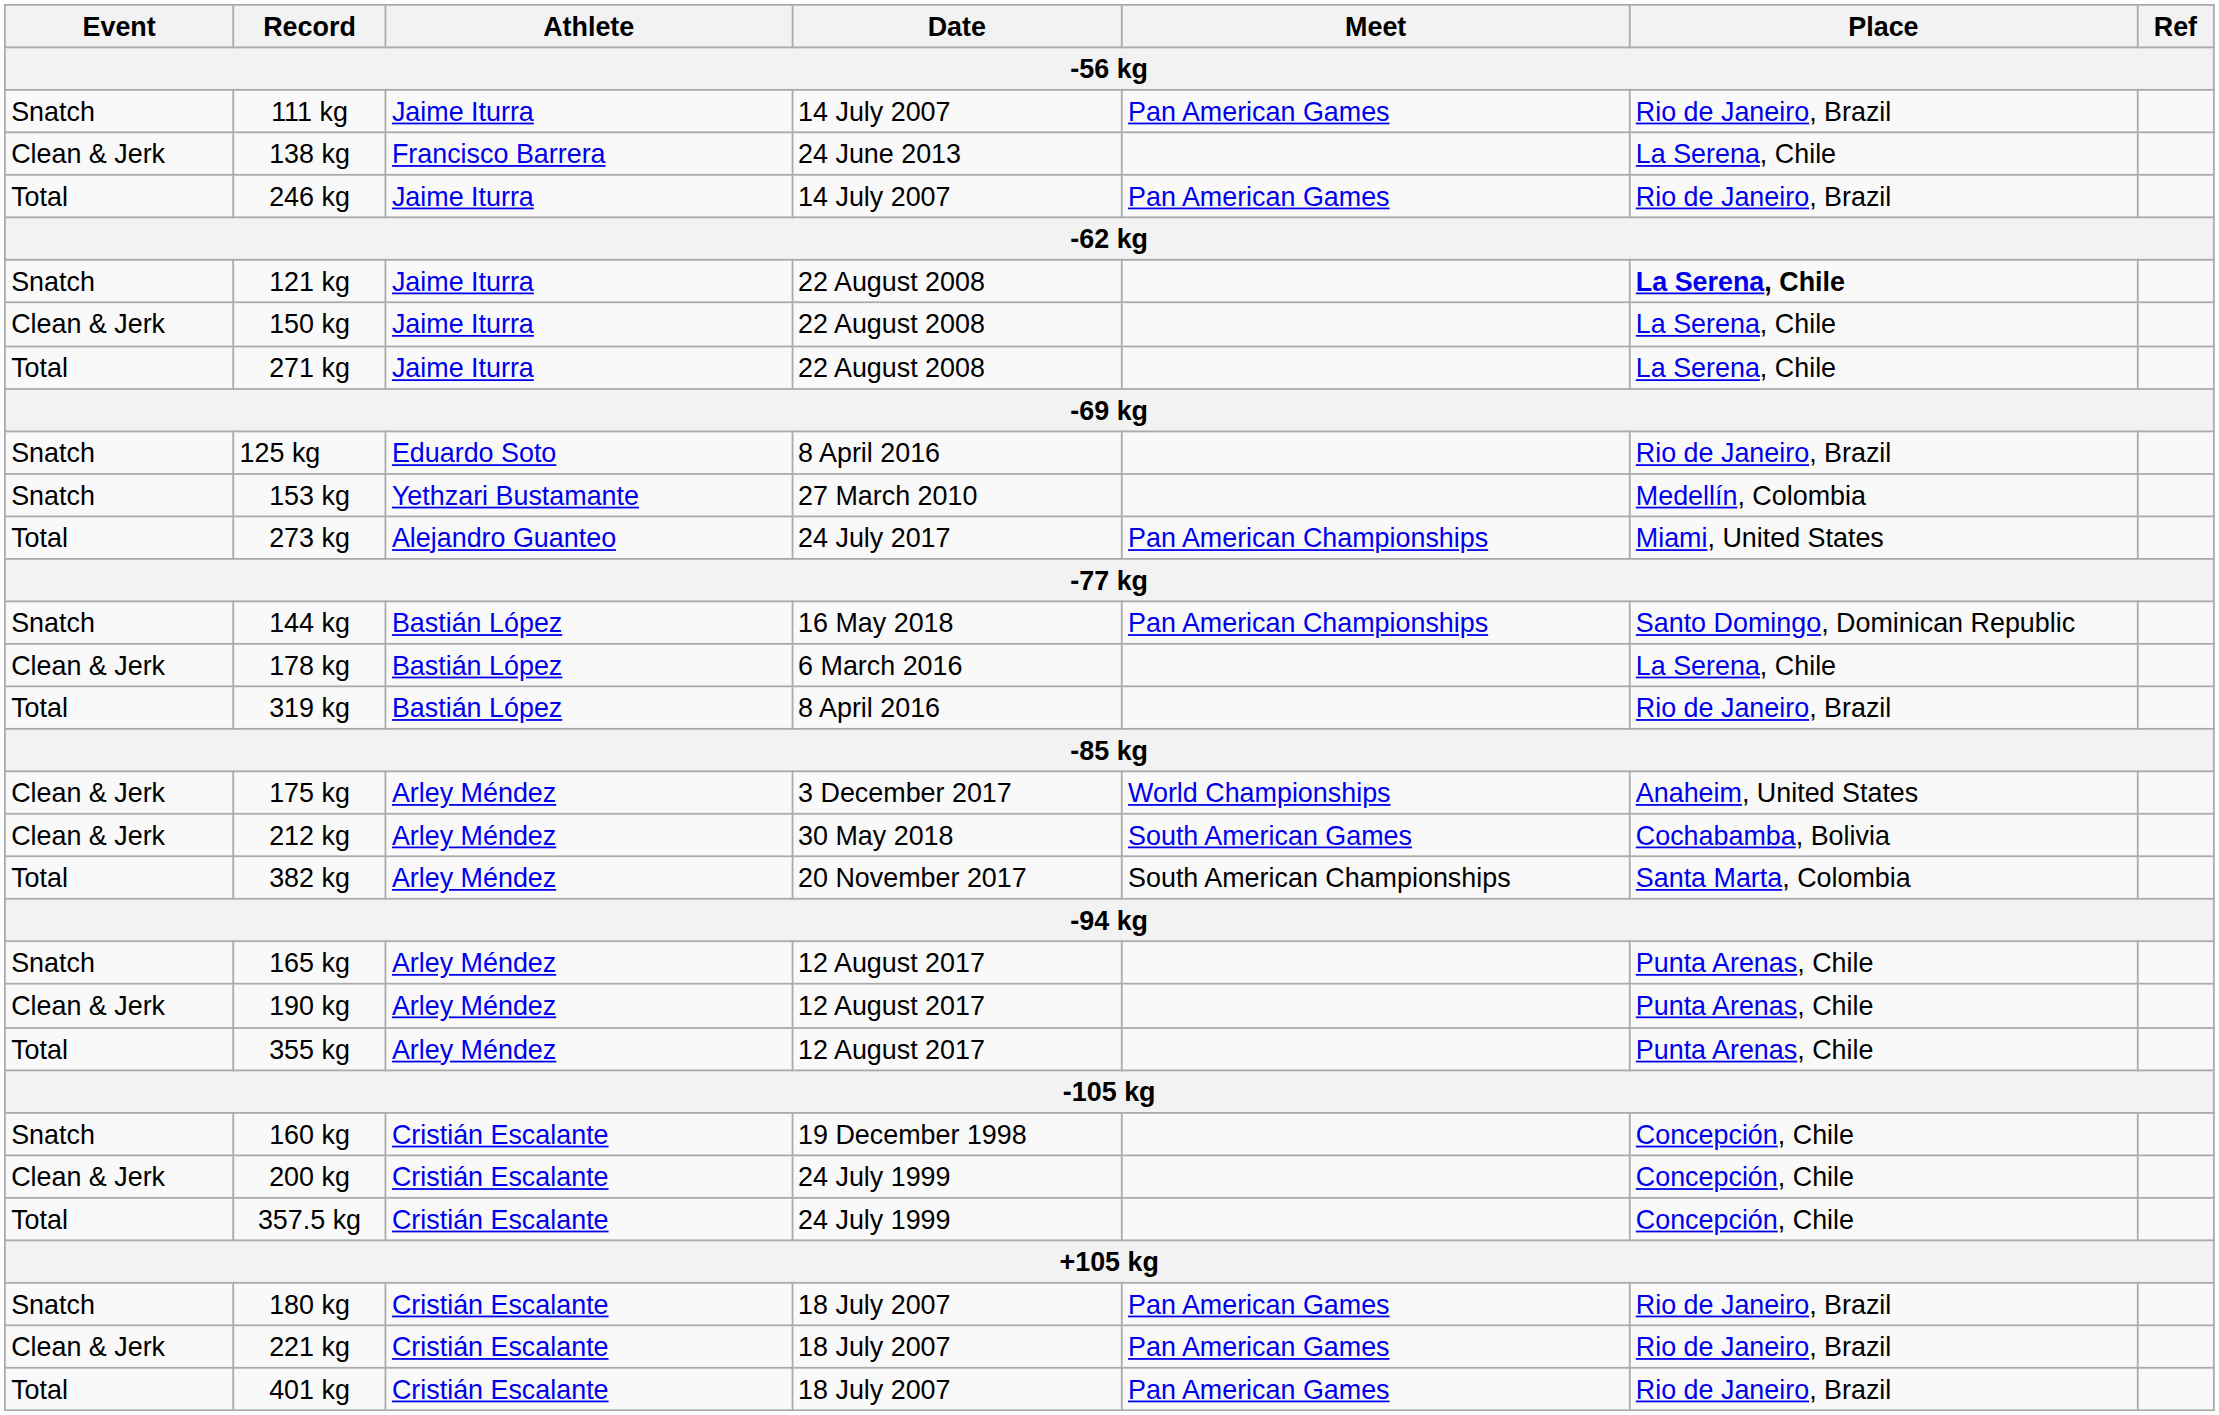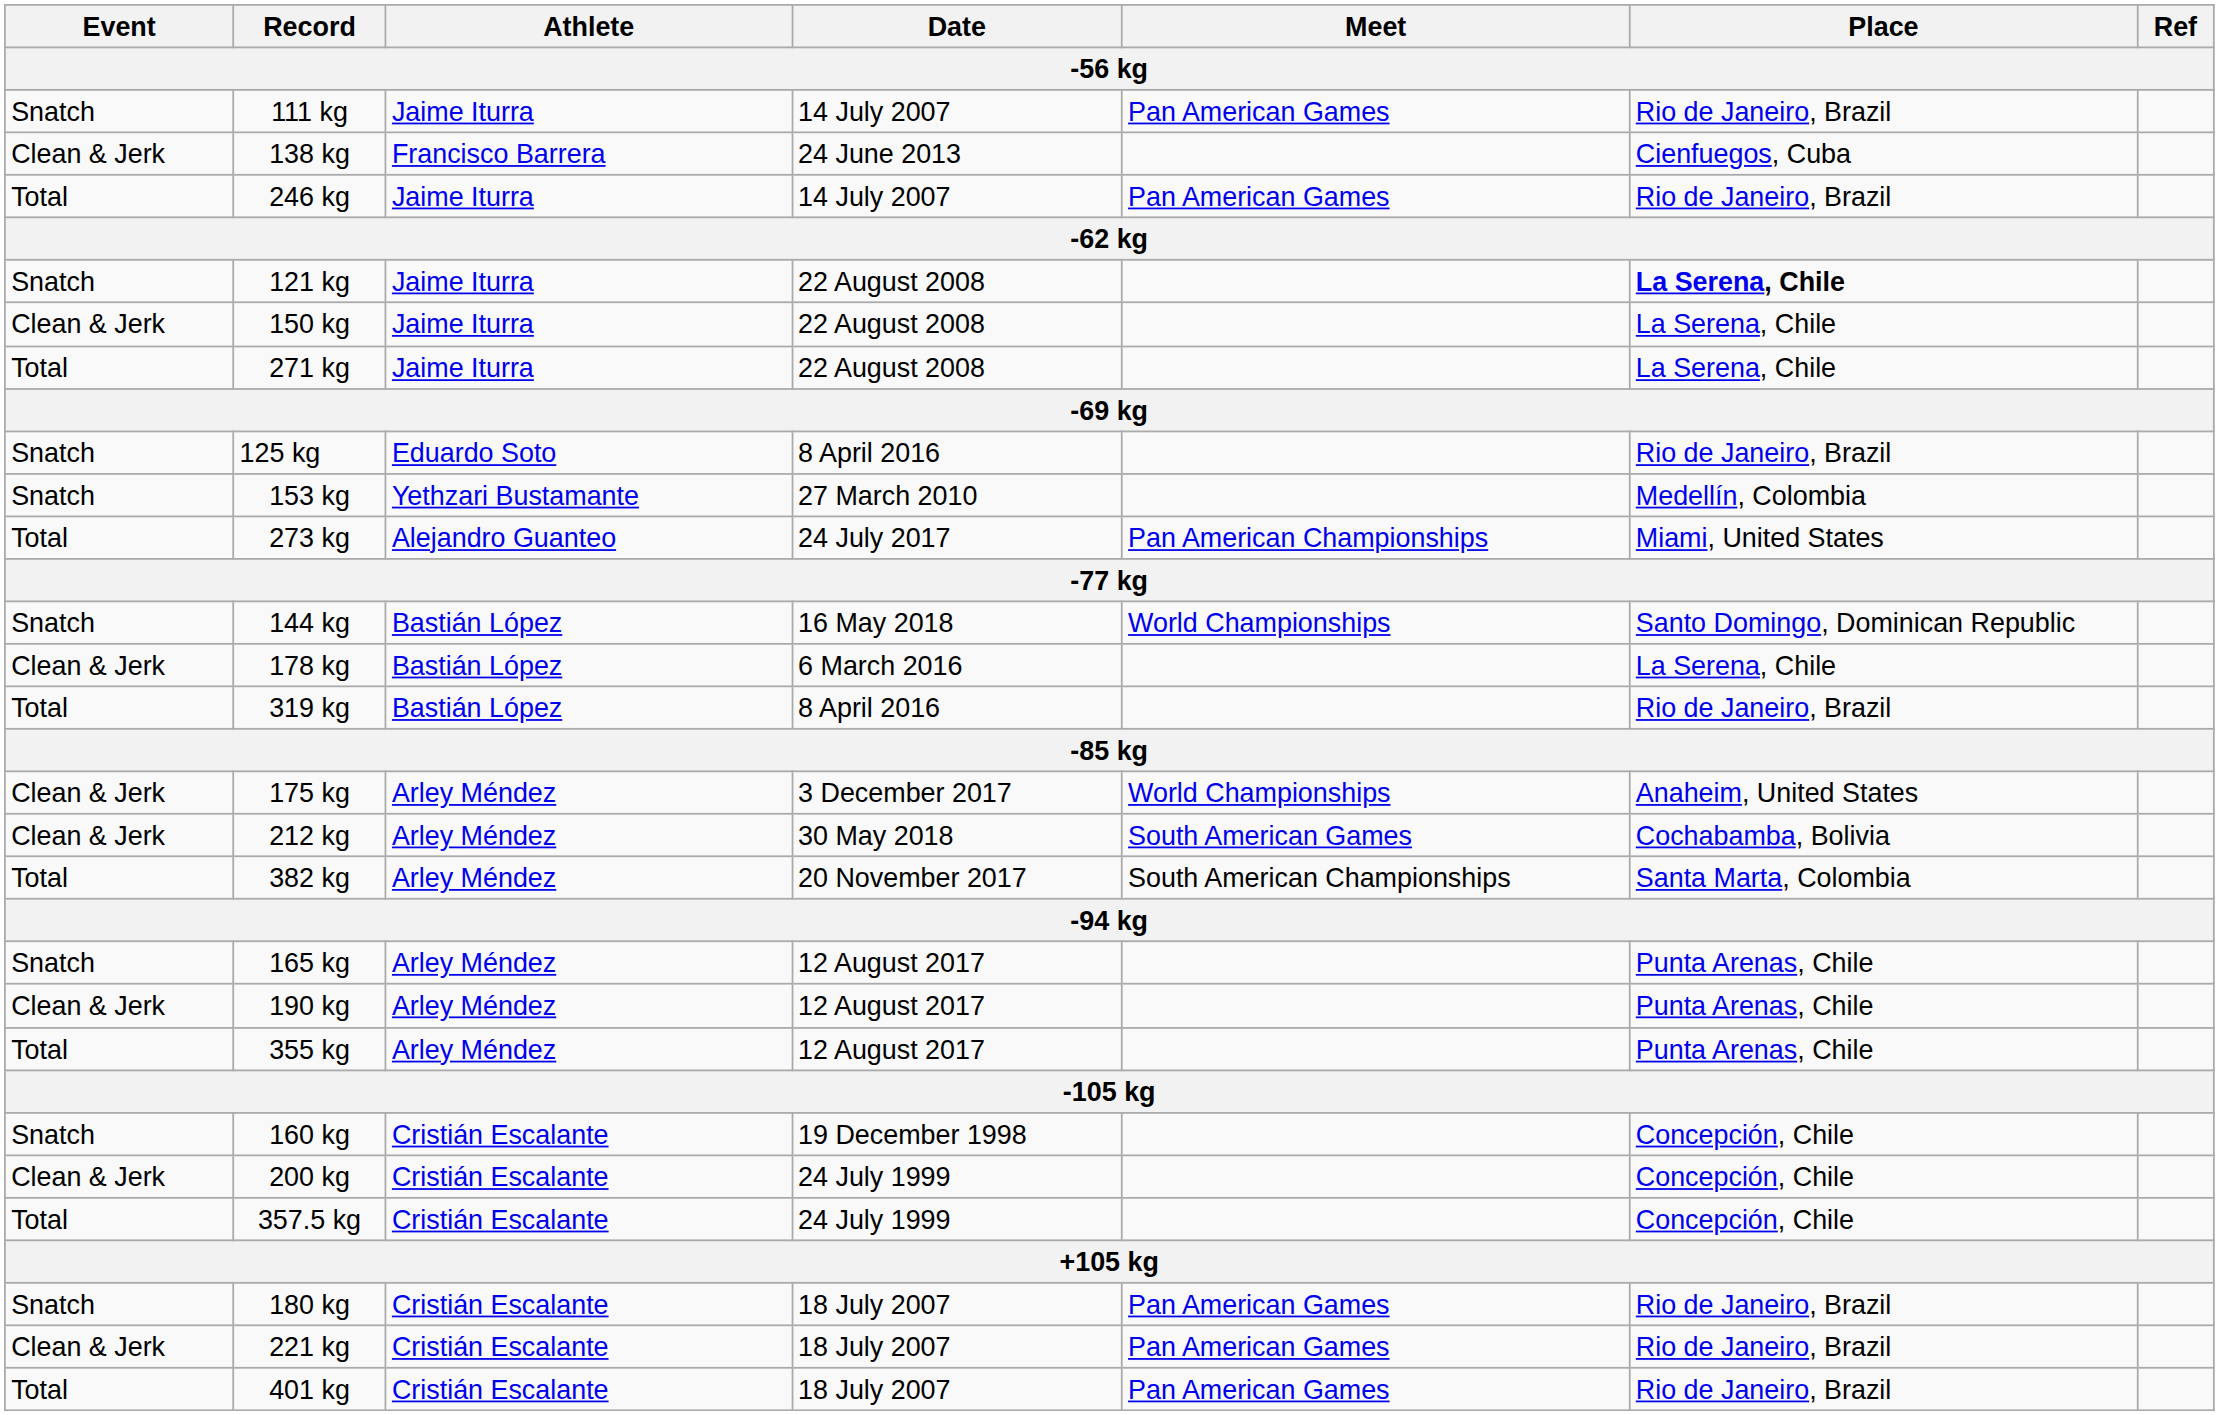138 kg | Place: La Serena, Chile -> Cienfuegos, Cuba
144 kg | Meet: Pan American Championships -> World Championships
